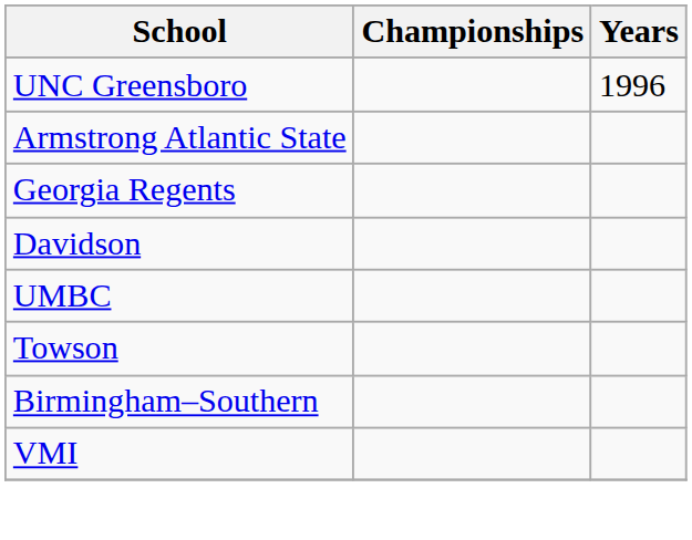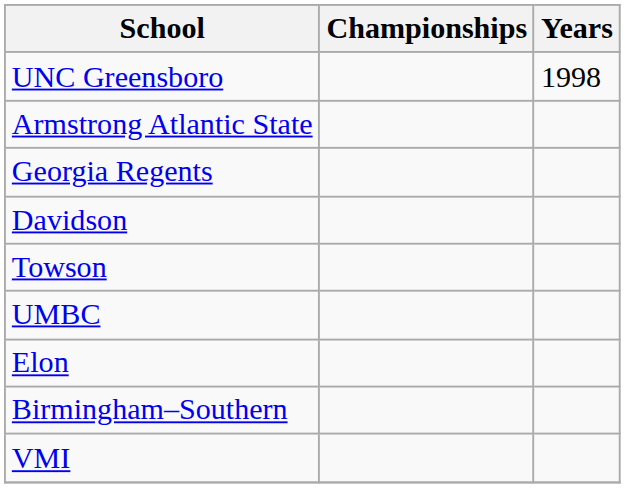UNC Greensboro | Years: 1996 -> 1998
rows swapped: Towson <-> UMBC
+ row: Elon
